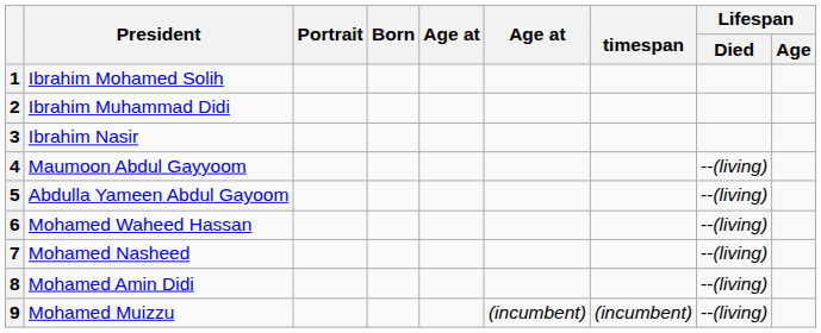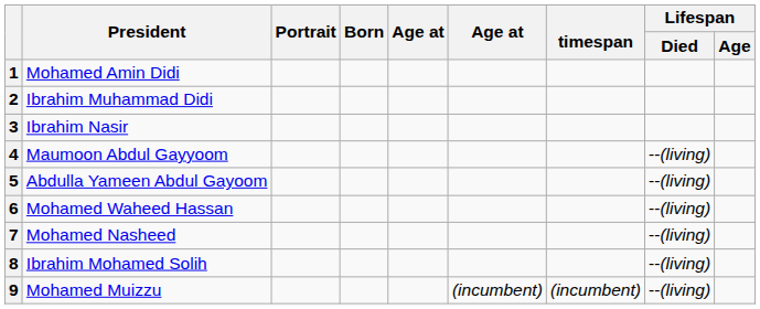1 | President: Ibrahim Mohamed Solih -> Mohamed Amin Didi
8 | President: Mohamed Amin Didi -> Ibrahim Mohamed Solih
